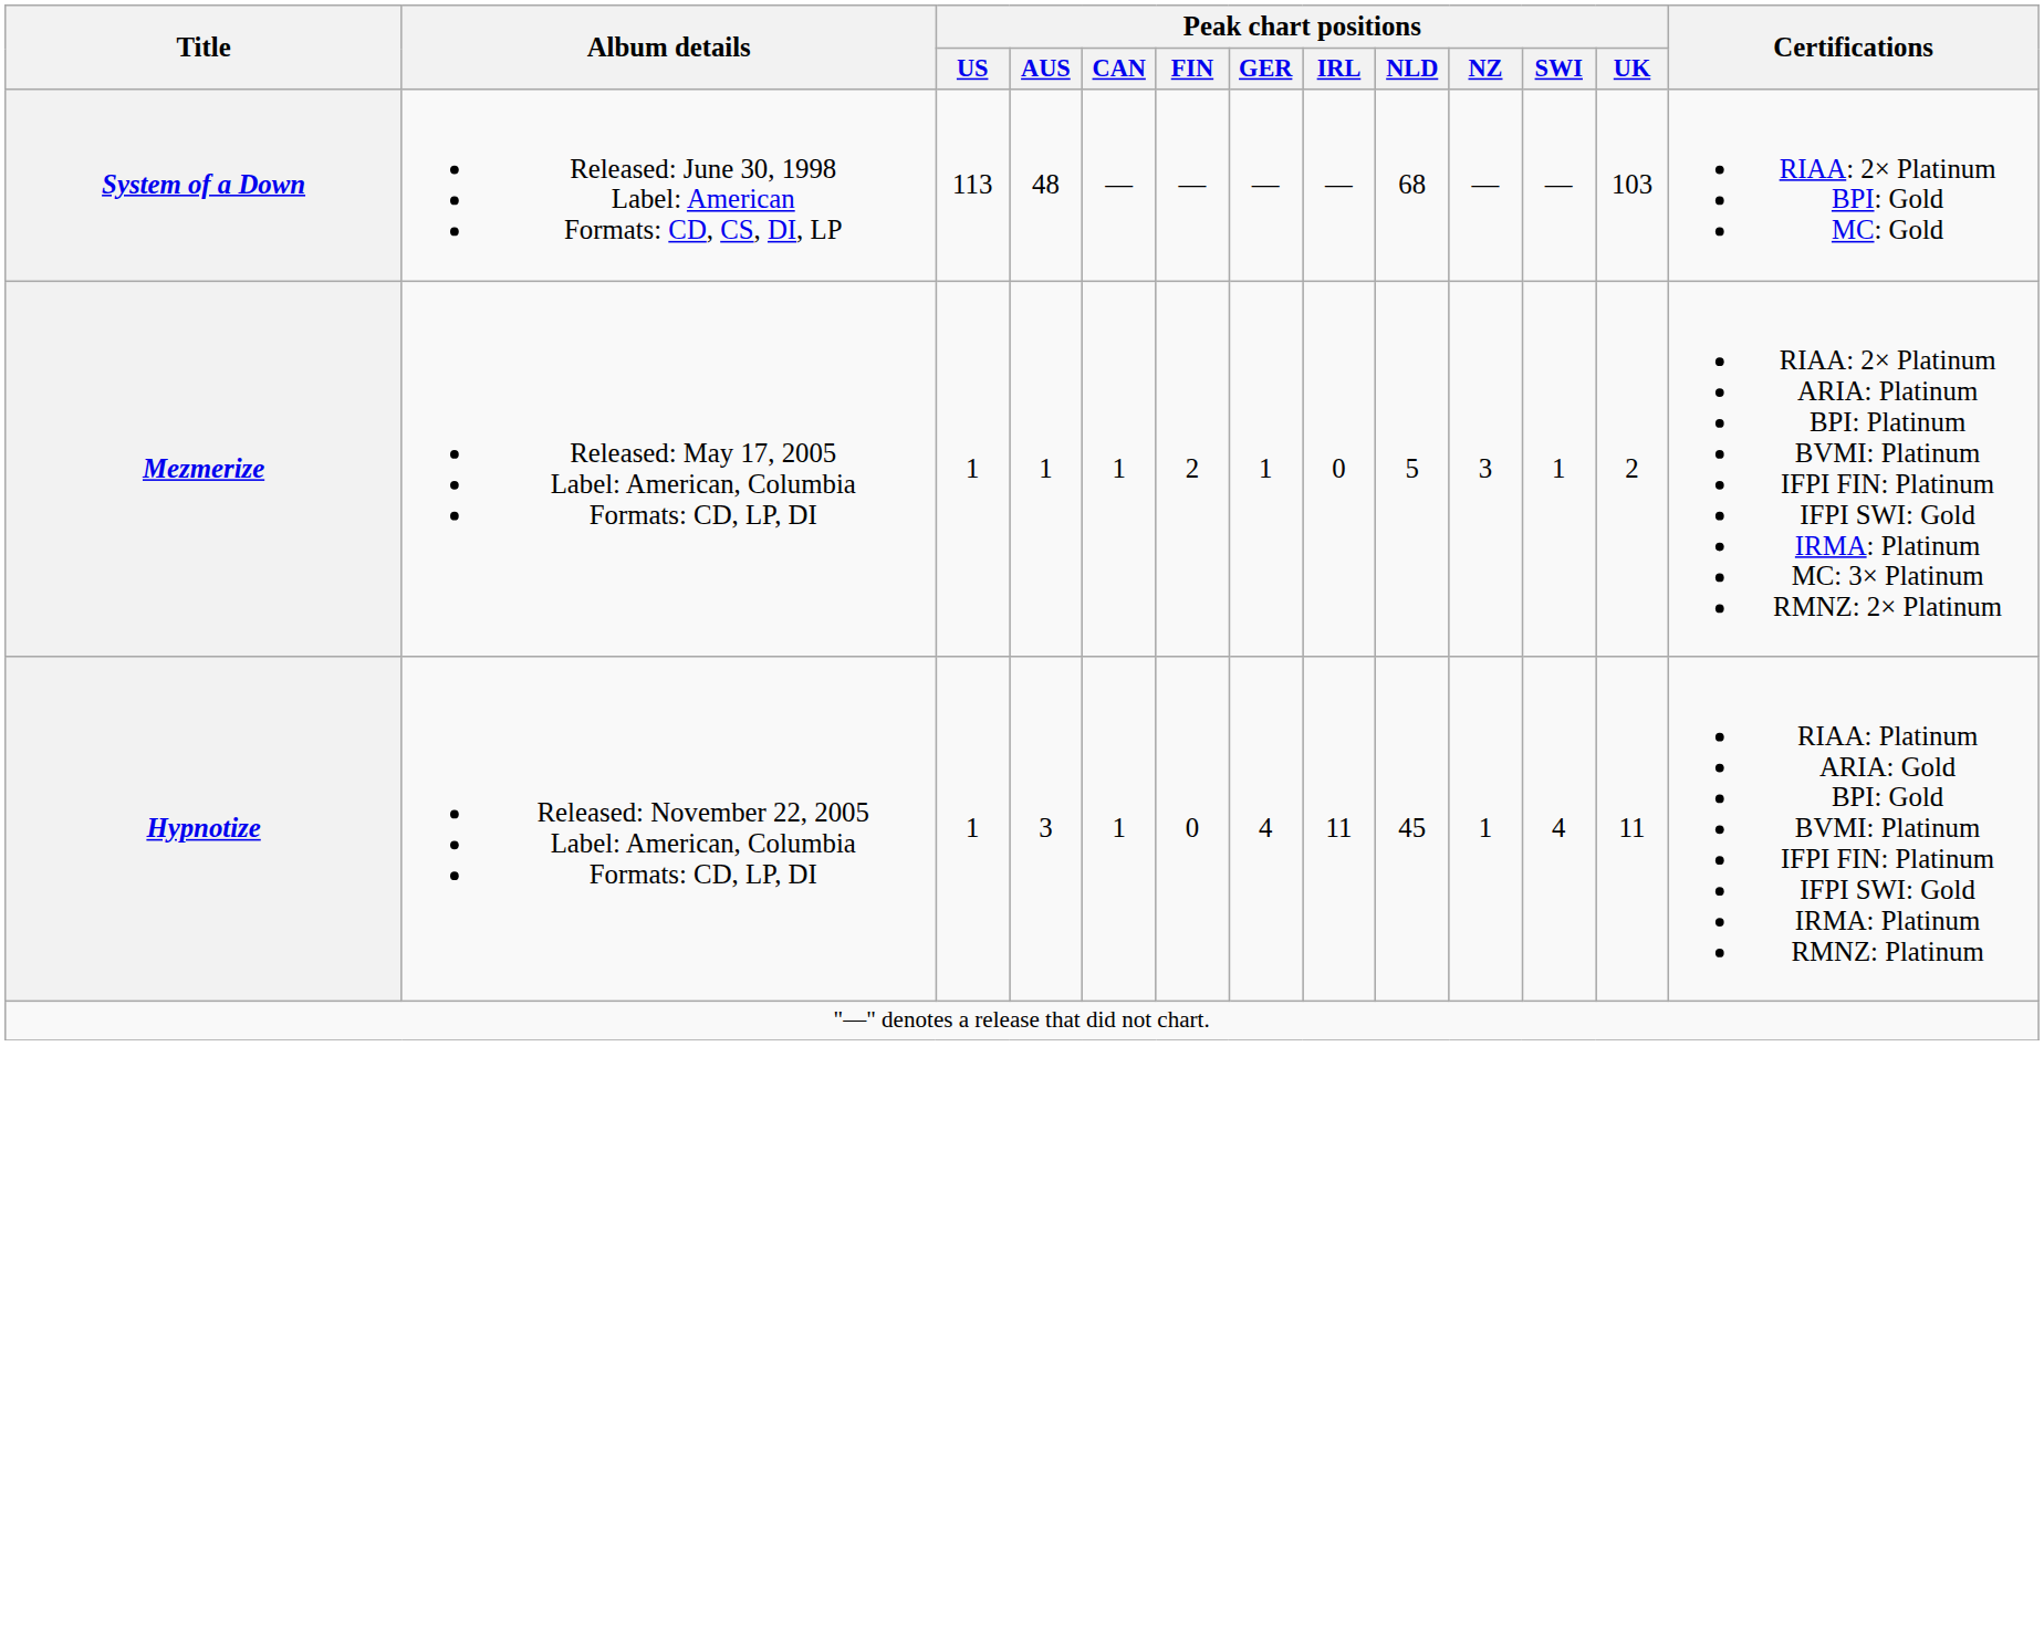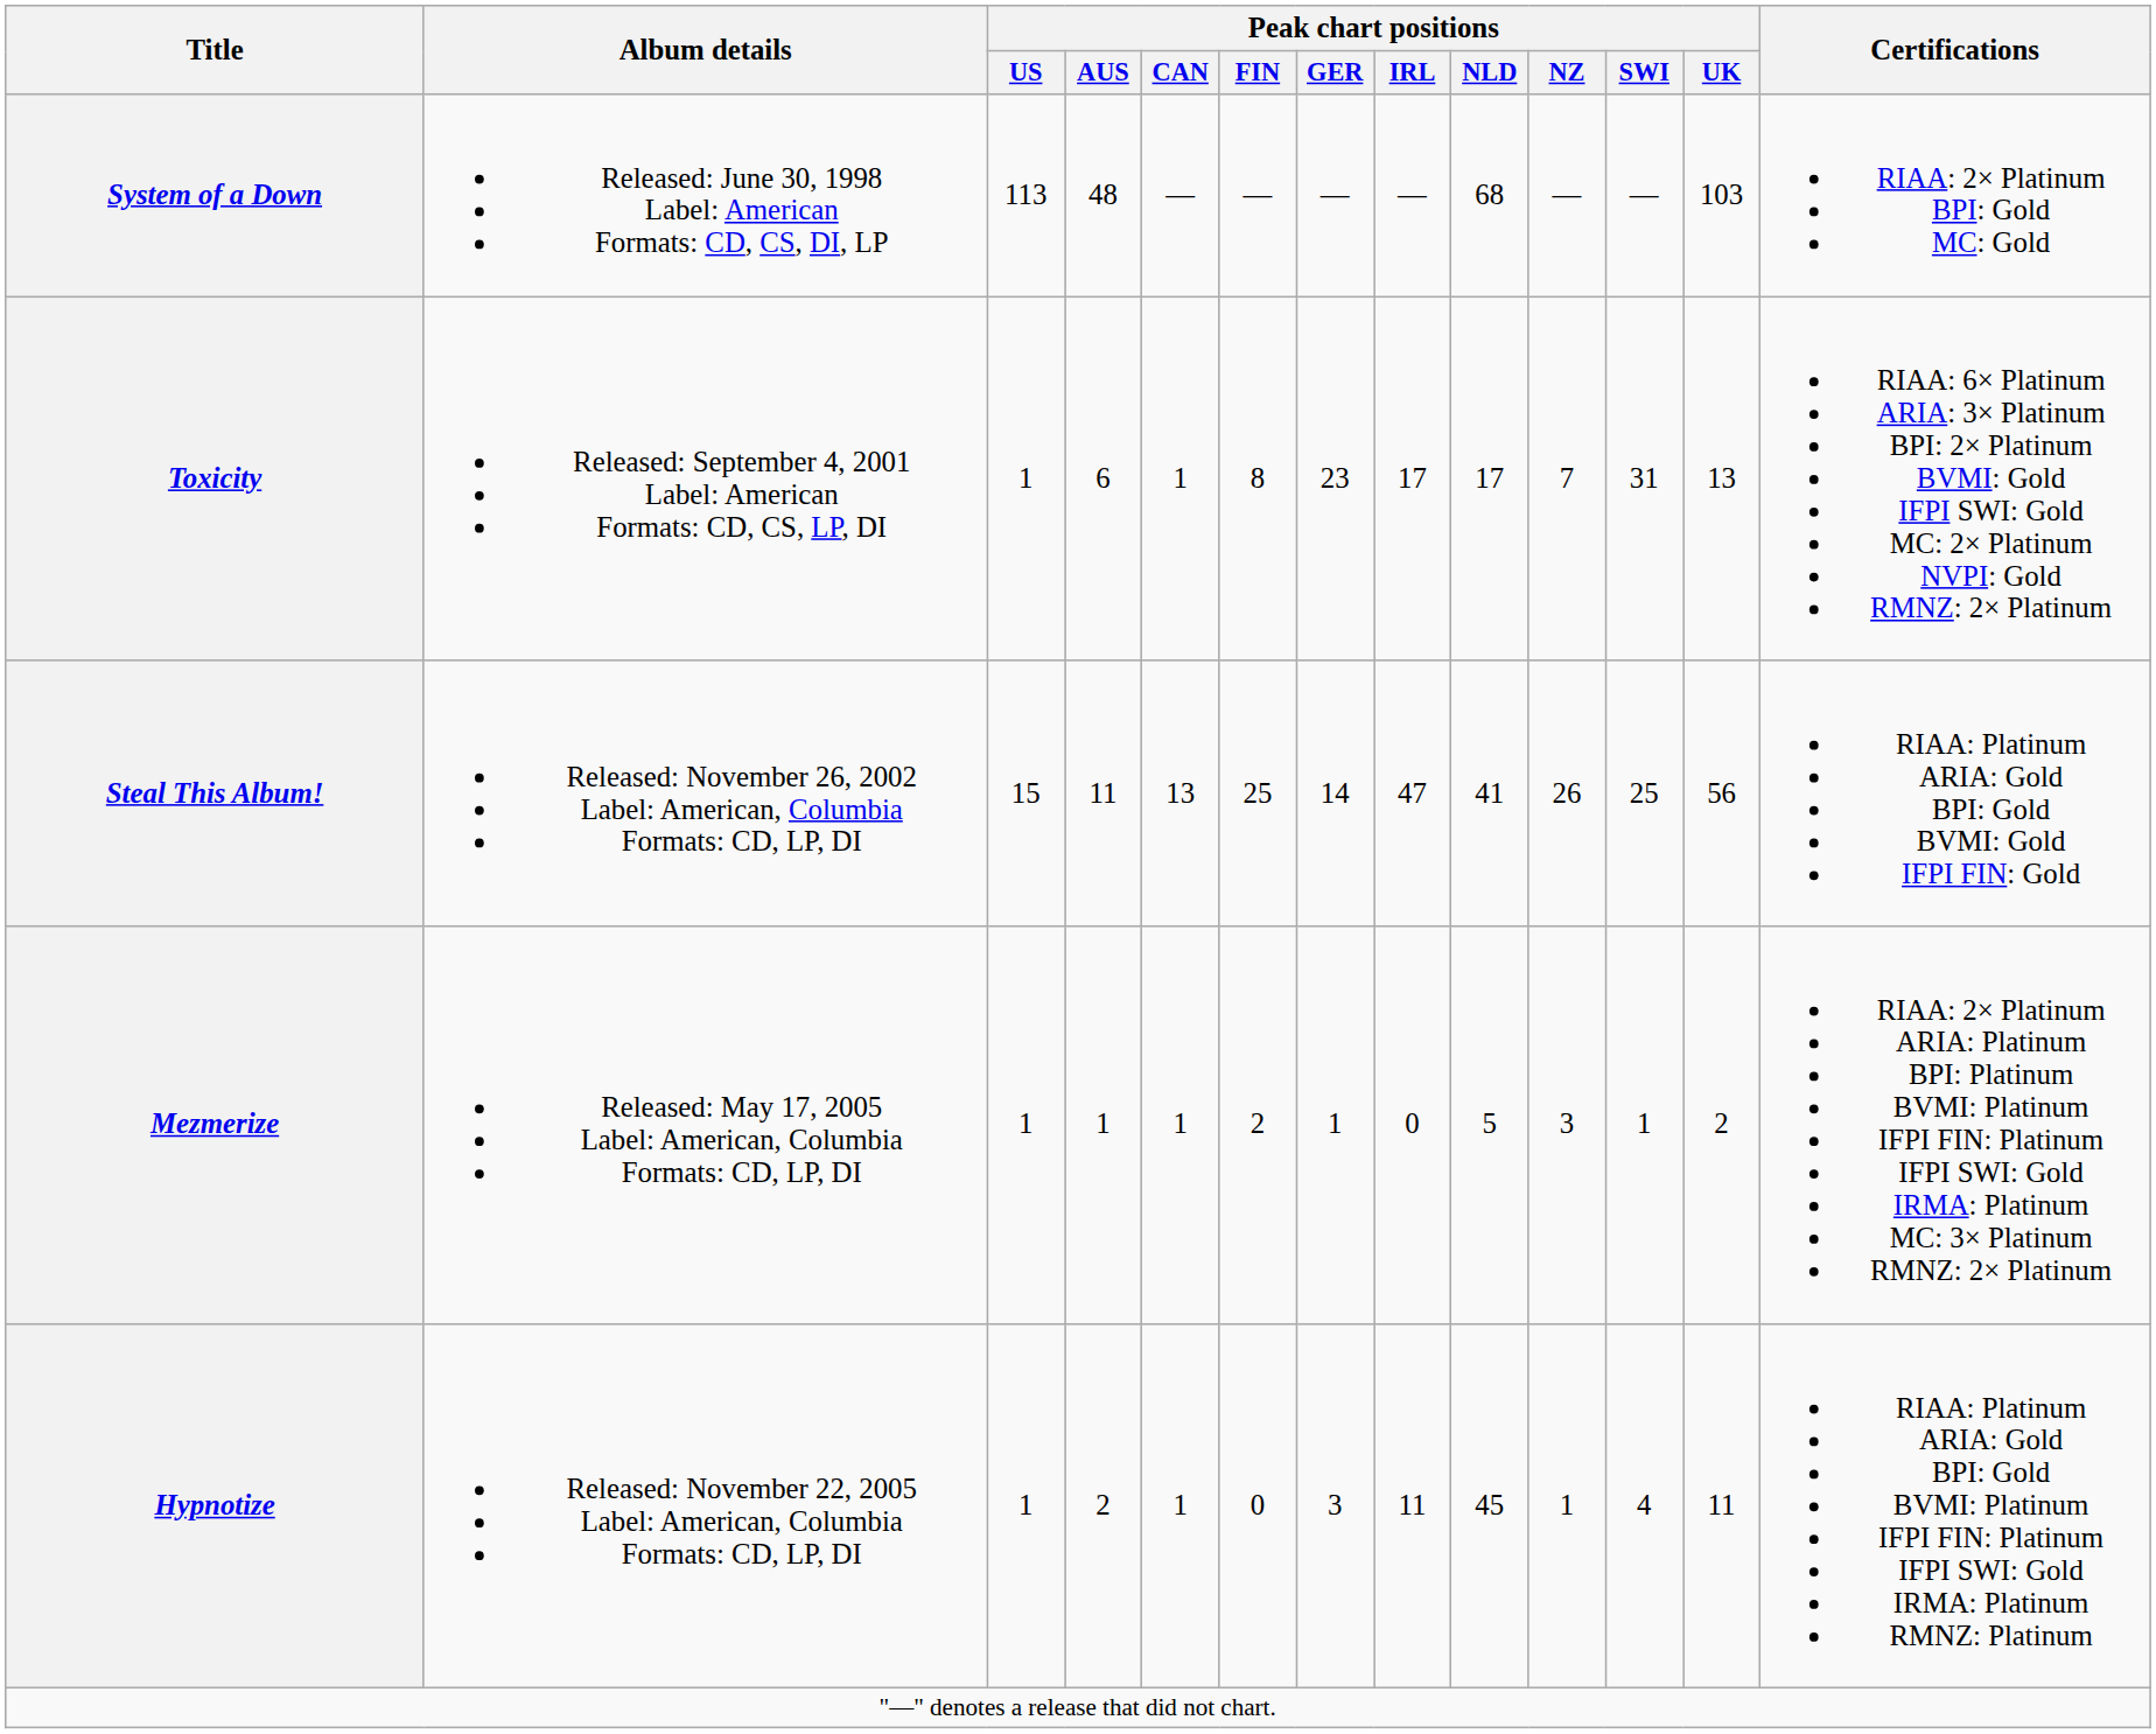+ row: Toxicity | Released: September 4, 2001 Label: American Formats: CD, CS, LP, DI | 1 | 6 | 1 | 8 | 23 | 17 | 17 | 7 | 31 | 13 | RIAA: 6× Platinum ARIA: 3× Platinum BPI: 2× Platinum BVMI: Gold IFPI SWI: Gold MC: 2× Platinum NVPI: Gold RMNZ: 2× Platinum
+ row: Steal This Album! | Released: November 26, 2002 Label: American, Columbia Formats: CD, LP, DI | 15 | 11 | 13 | 25 | 14 | 47 | 41 | 26 | 25 | 56 | RIAA: Platinum ARIA: Gold BPI: Gold BVMI: Gold IFPI FIN: Gold
Hypnotize | Peak chart positions / AUS: 3 -> 2
Hypnotize | Peak chart positions / GER: 4 -> 3
